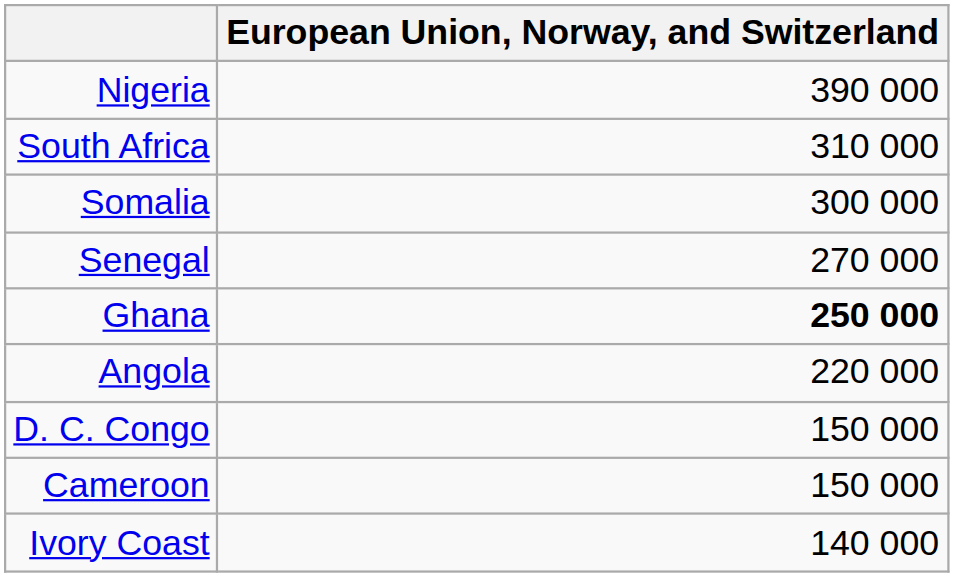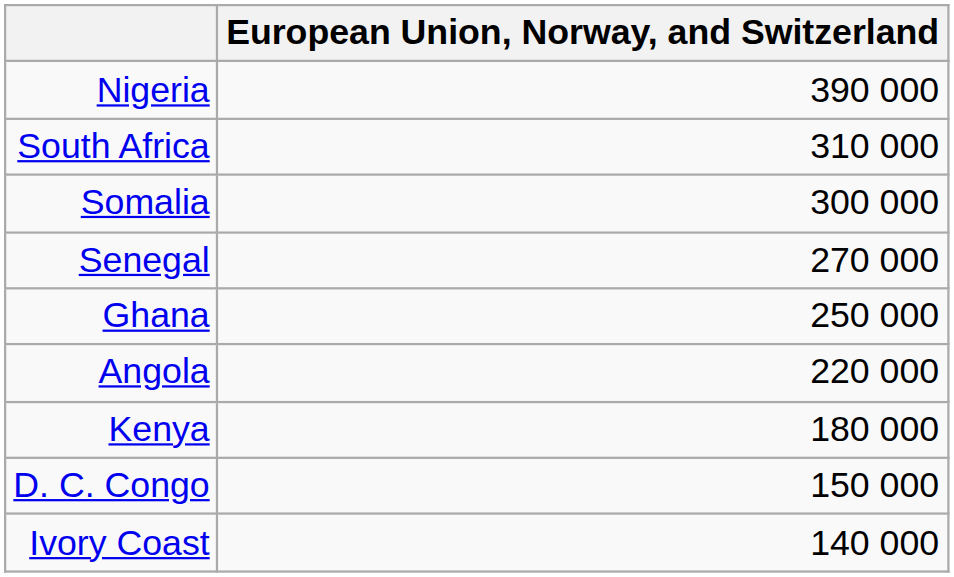Ghana | European Union, Norway, and Switzerland: bold -> normal
+ row: Kenya | 180 000
- row: Cameroon | 150 000
